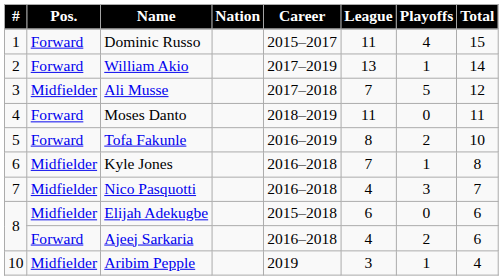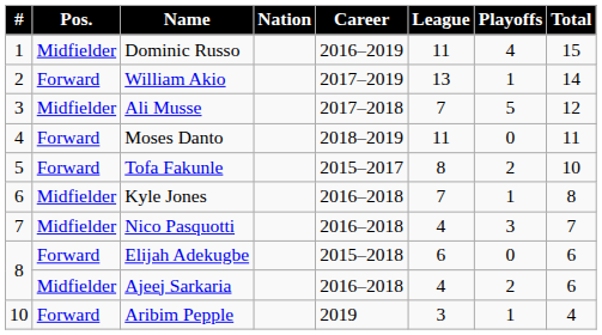Dominic Russo | Pos.: Forward -> Midfielder
Dominic Russo | Career: 2015–2017 -> 2016–2019
Tofa Fakunle | Career: 2016–2019 -> 2015–2017
Elijah Adekugbe | Pos.: Midfielder -> Forward
Ajeej Sarkaria | Pos.: Forward -> Midfielder
Aribim Pepple | Pos.: Midfielder -> Forward
